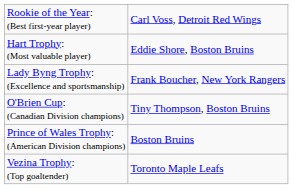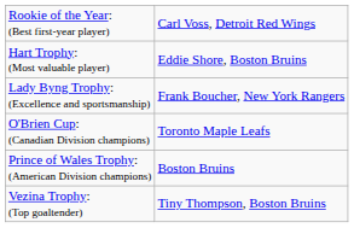O'Brien Cup: (Canadian Division champions) | column 2: Tiny Thompson, Boston Bruins -> Toronto Maple Leafs
Vezina Trophy: (Top goaltender) | column 2: Toronto Maple Leafs -> Tiny Thompson, Boston Bruins
